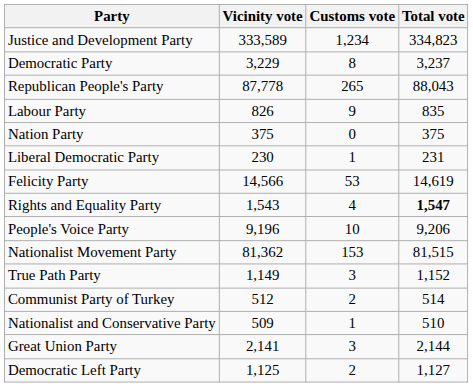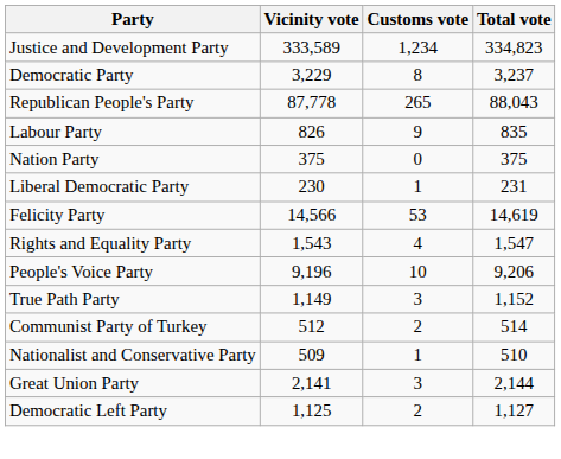Rights and Equality Party | Total vote: bold -> normal
- row: Nationalist Movement Party | 81,362 | 153 | 81,515
